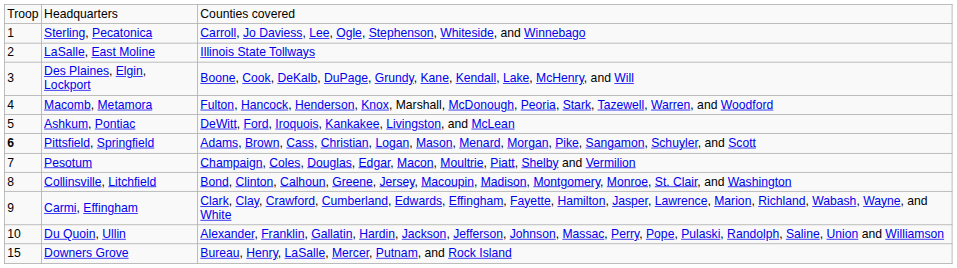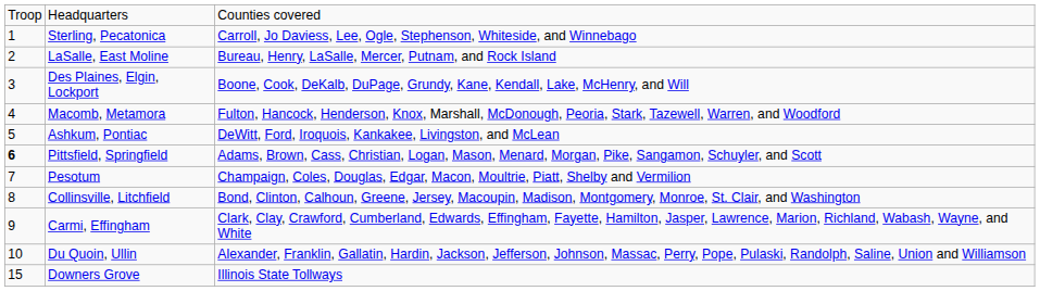LaSalle, East Moline | column 3: Illinois State Tollways -> Bureau, Henry, LaSalle, Mercer, Putnam, and Rock Island
Downers Grove | column 3: Bureau, Henry, LaSalle, Mercer, Putnam, and Rock Island -> Illinois State Tollways
